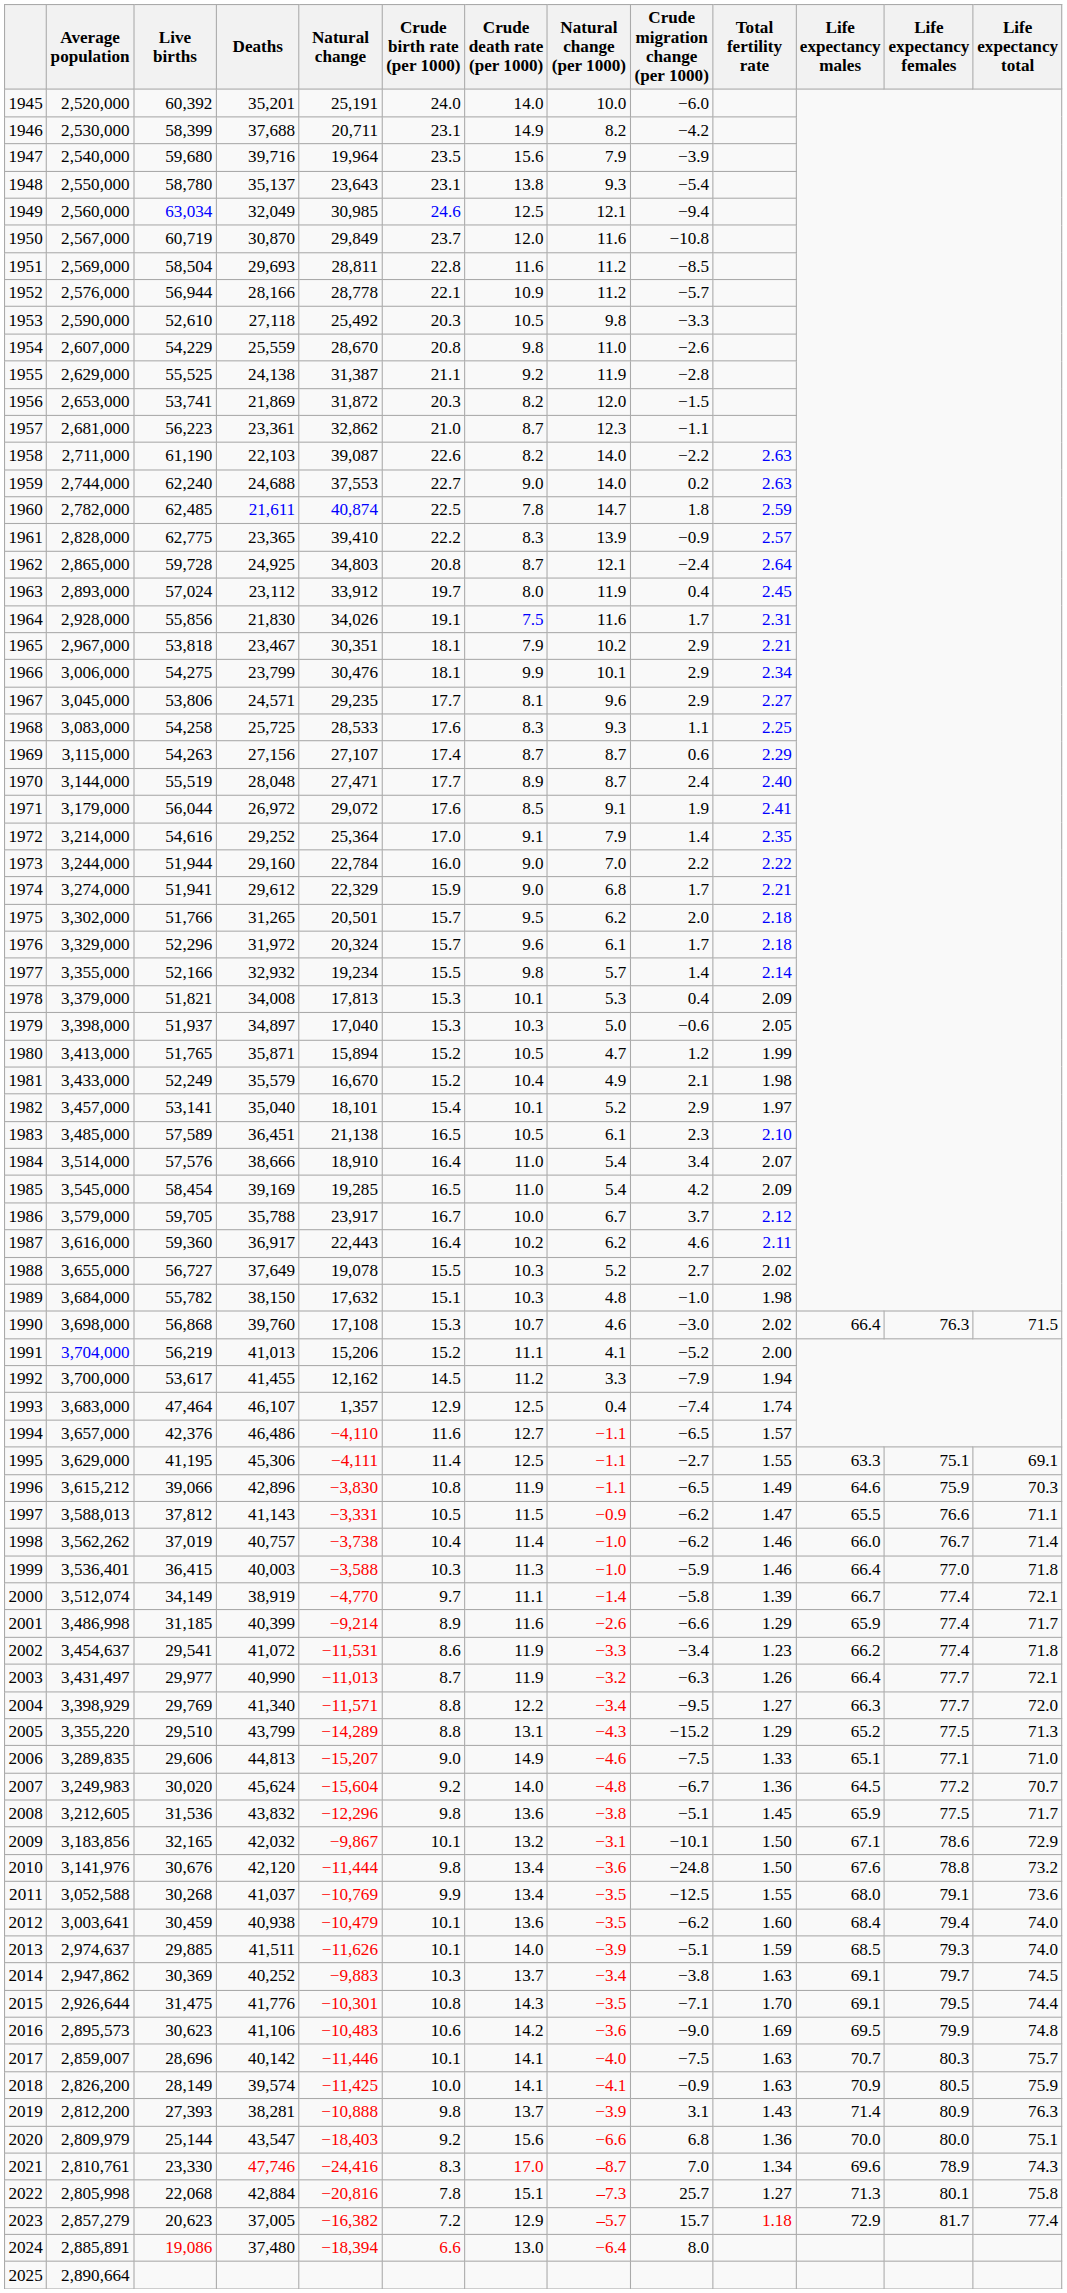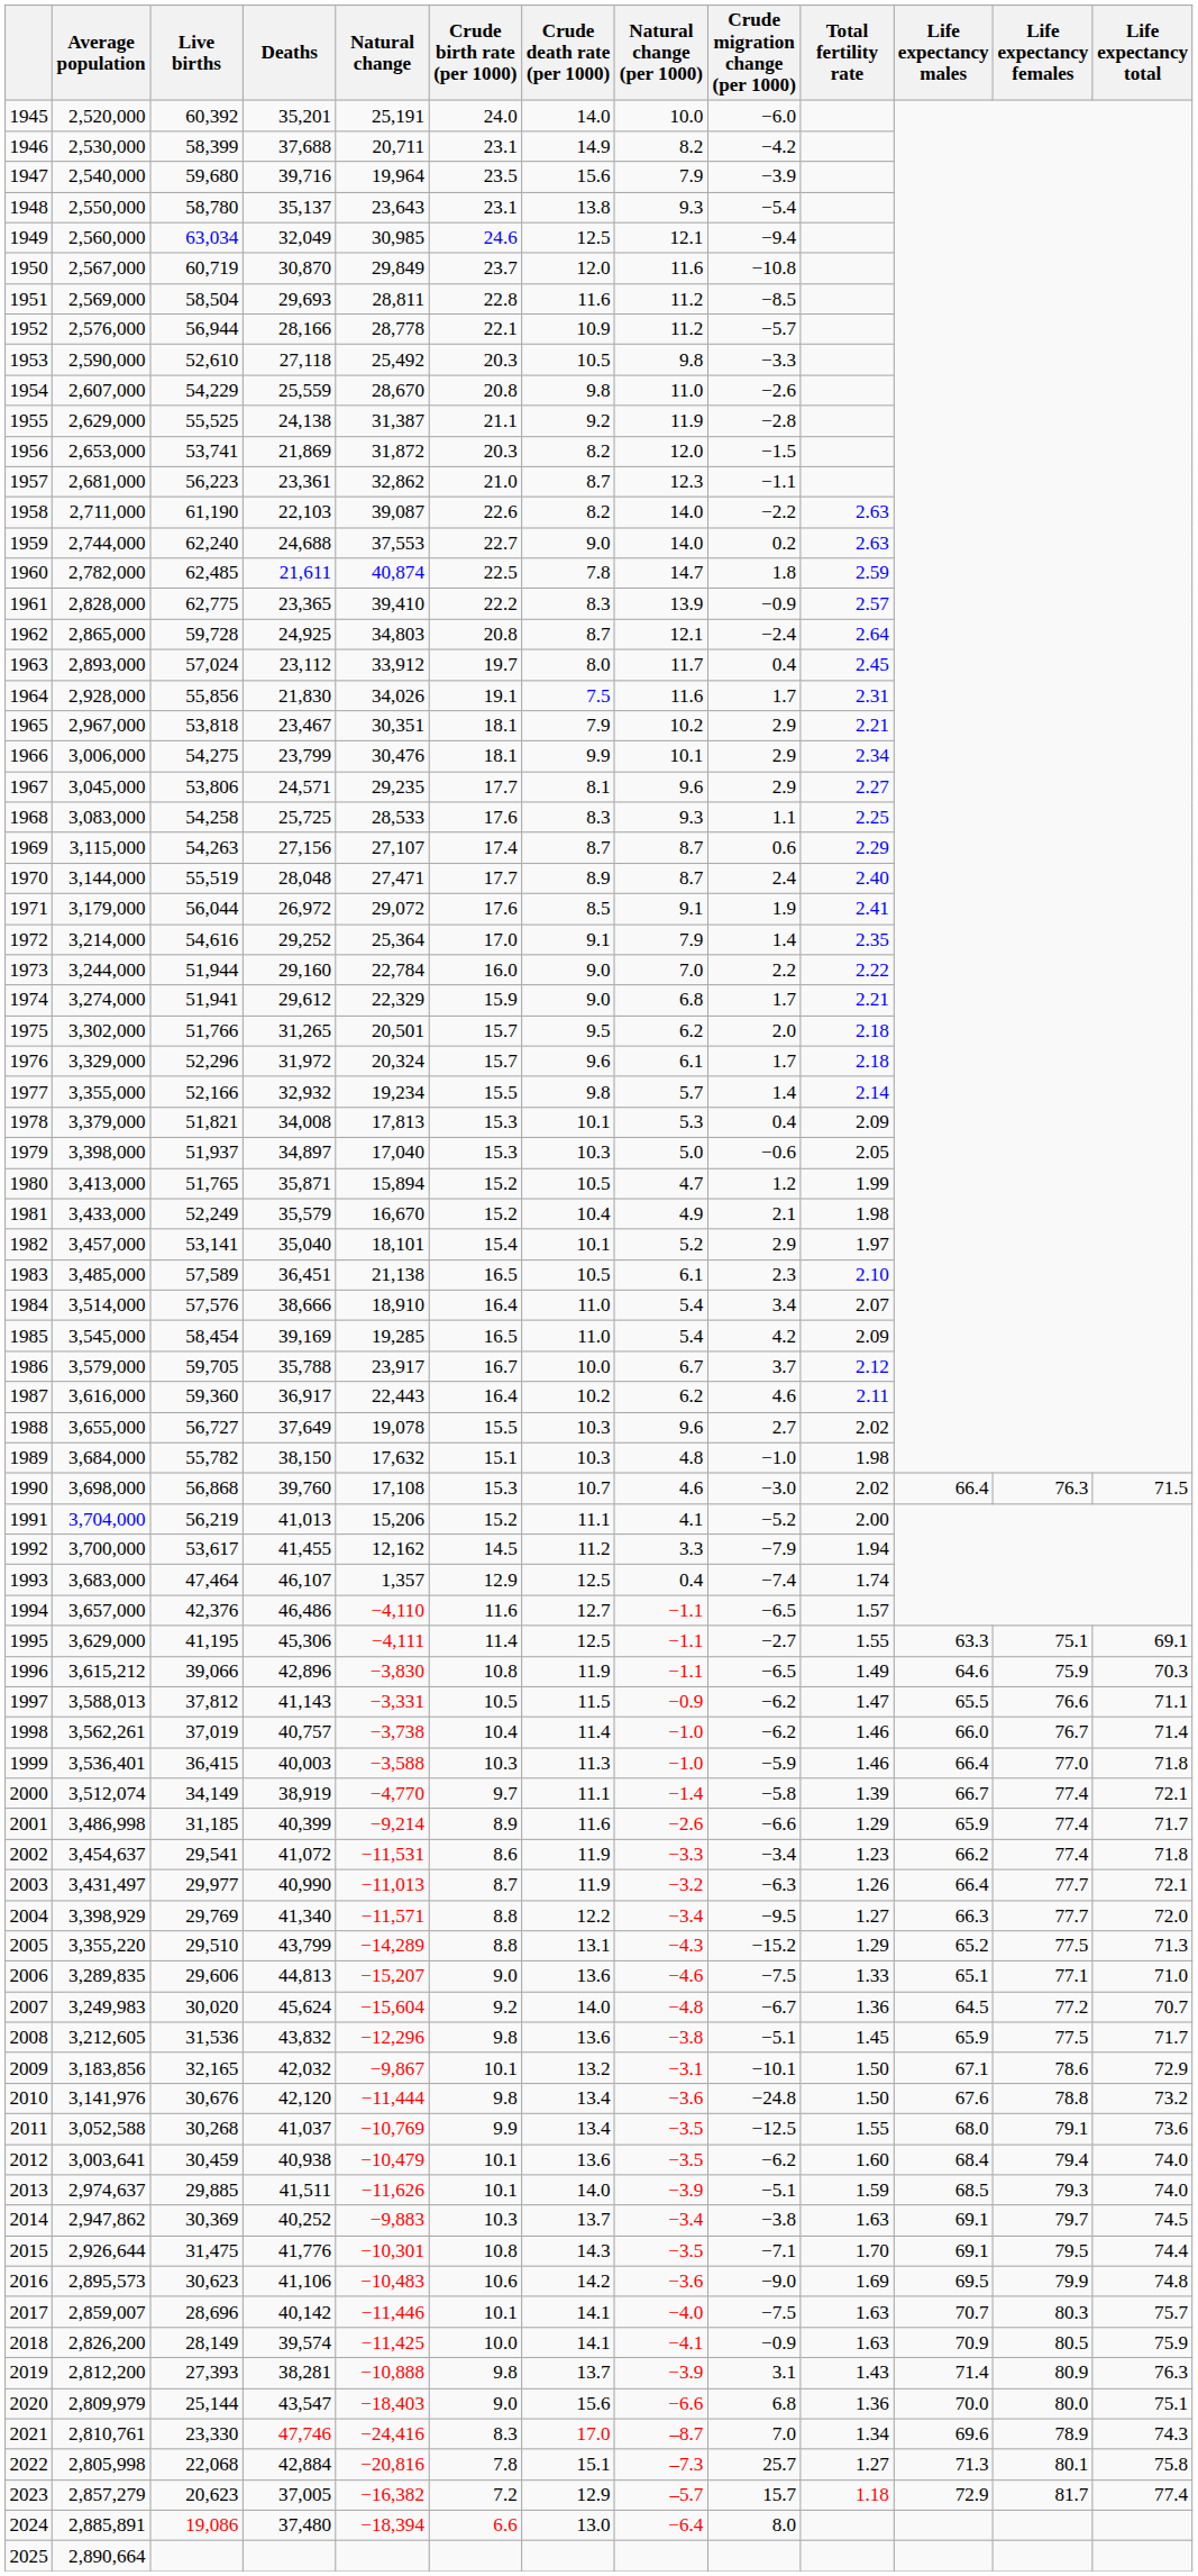1963 | Natural change (per 1000): 11.9 -> 11.7
1988 | Natural change (per 1000): 5.2 -> 9.6
1998 | Average population: 3,562,262 -> 3,562,261
2006 | Crude death rate (per 1000): 14.9 -> 13.6
2020 | Crude birth rate (per 1000): 9.2 -> 9.0
